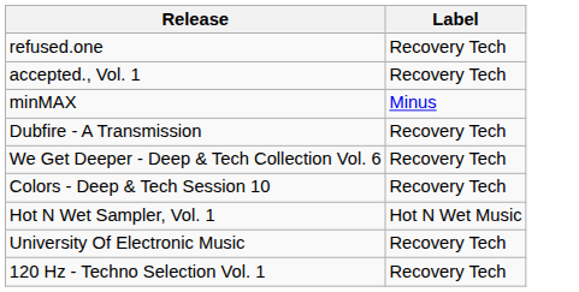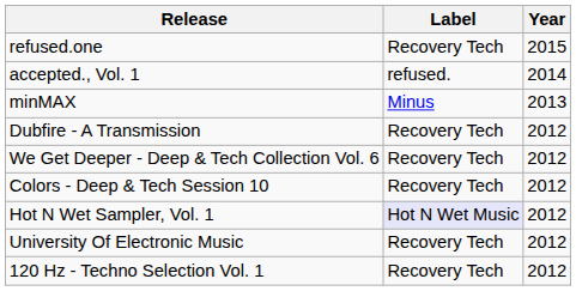+ column: Year | 2015 | 2014 | 2013 | 2012 | 2012 | 2012 | 2012 | 2012 | 2012
accepted., Vol. 1 | Label: Recovery Tech -> refused.
Hot N Wet Sampler, Vol. 1 | Label: no background -> lavender background
